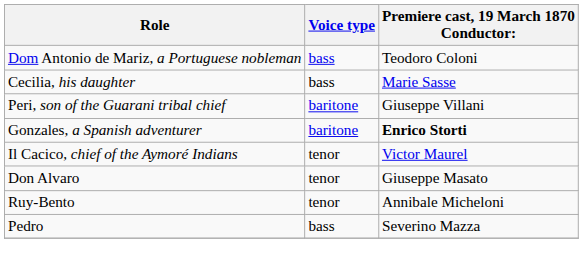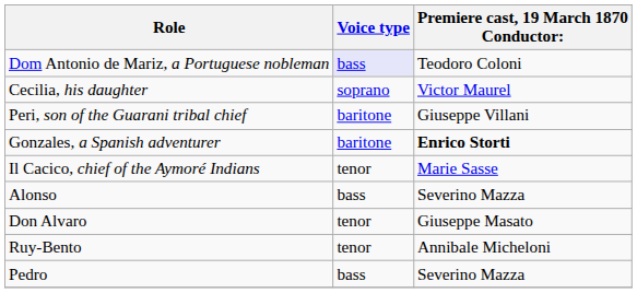Dom Antonio de Mariz, a Portuguese nobleman | Voice type: no background -> lavender background
Cecilia, his daughter | Voice type: bass -> soprano
Cecilia, his daughter | Premiere cast, 19 March 1870 Conductor:: Marie Sasse -> Victor Maurel
Il Cacico, chief of the Aymoré Indians | Premiere cast, 19 March 1870 Conductor:: Victor Maurel -> Marie Sasse
+ row: Alonso | bass | Severino Mazza
